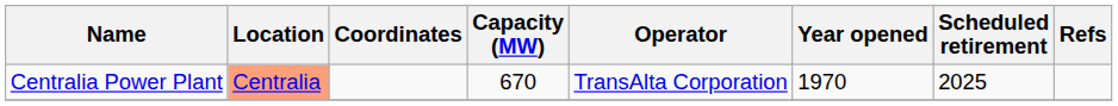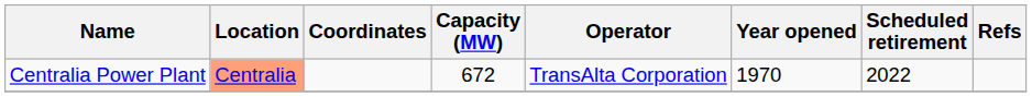Centralia Power Plant | Capacity (MW): 670 -> 672
Centralia Power Plant | Scheduled retirement: 2025 -> 2022
